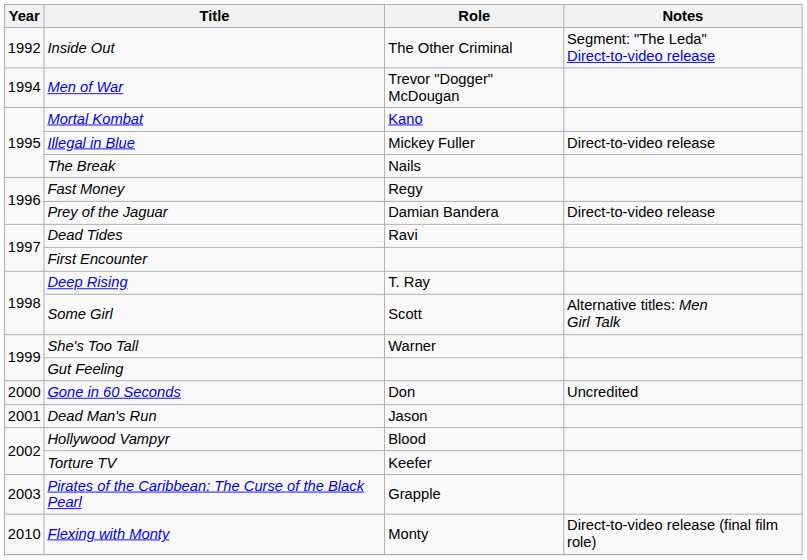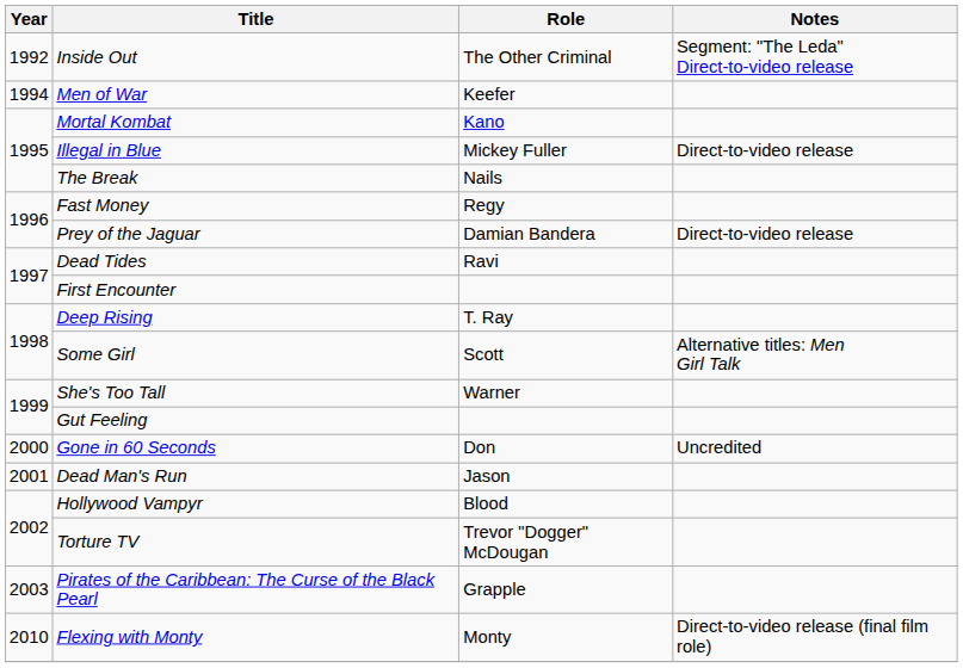Men of War | Role: Trevor "Dogger" McDougan -> Keefer
Torture TV | Role: Keefer -> Trevor "Dogger" McDougan
